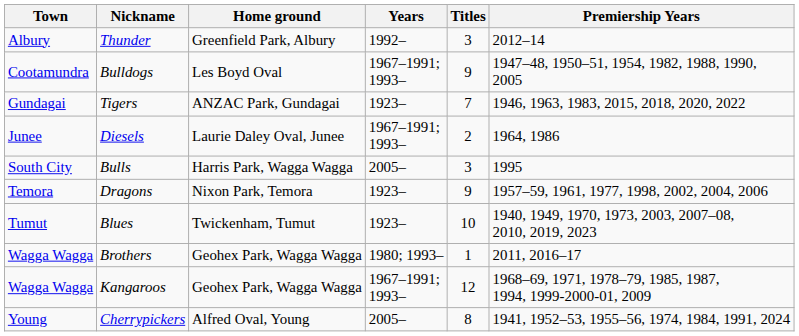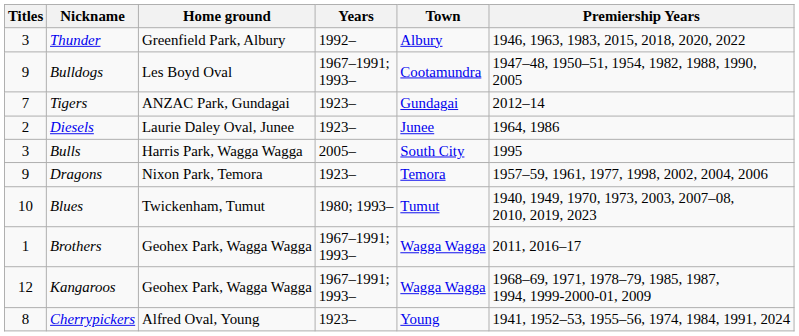columns swapped: Town <-> Titles
Thunder | Premiership Years: 2012–14 -> 1946, 1963, 1983, 2015, 2018, 2020, 2022
Tigers | Premiership Years: 1946, 1963, 1983, 2015, 2018, 2020, 2022 -> 2012–14
Diesels | Years: 1967–1991; 1993– -> 1923–
Blues | Years: 1923– -> 1980; 1993–
Brothers | Years: 1980; 1993– -> 1967–1991; 1993–
Cherrypickers | Years: 2005– -> 1923–
